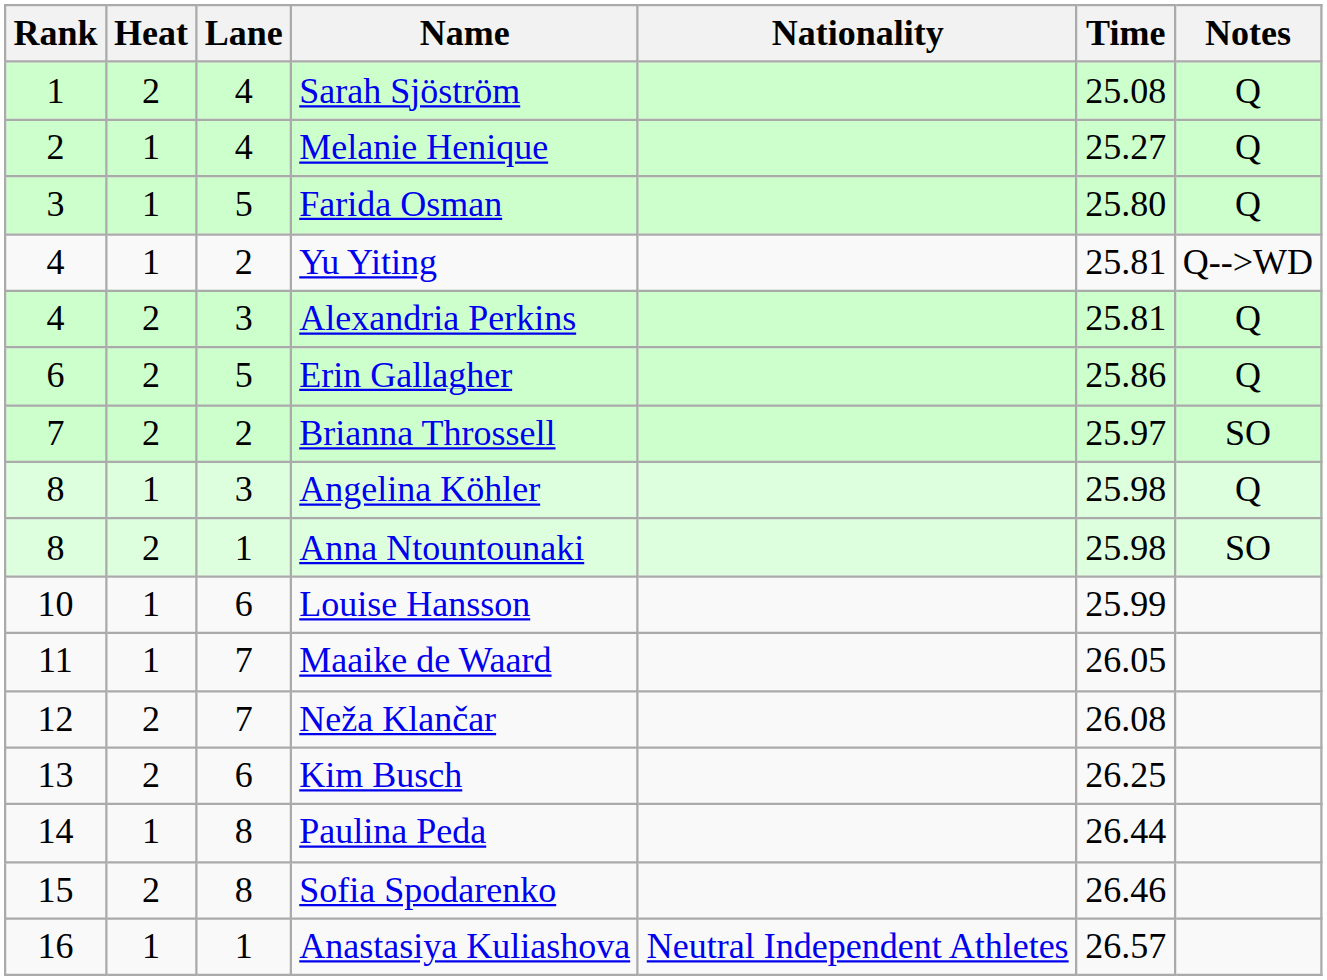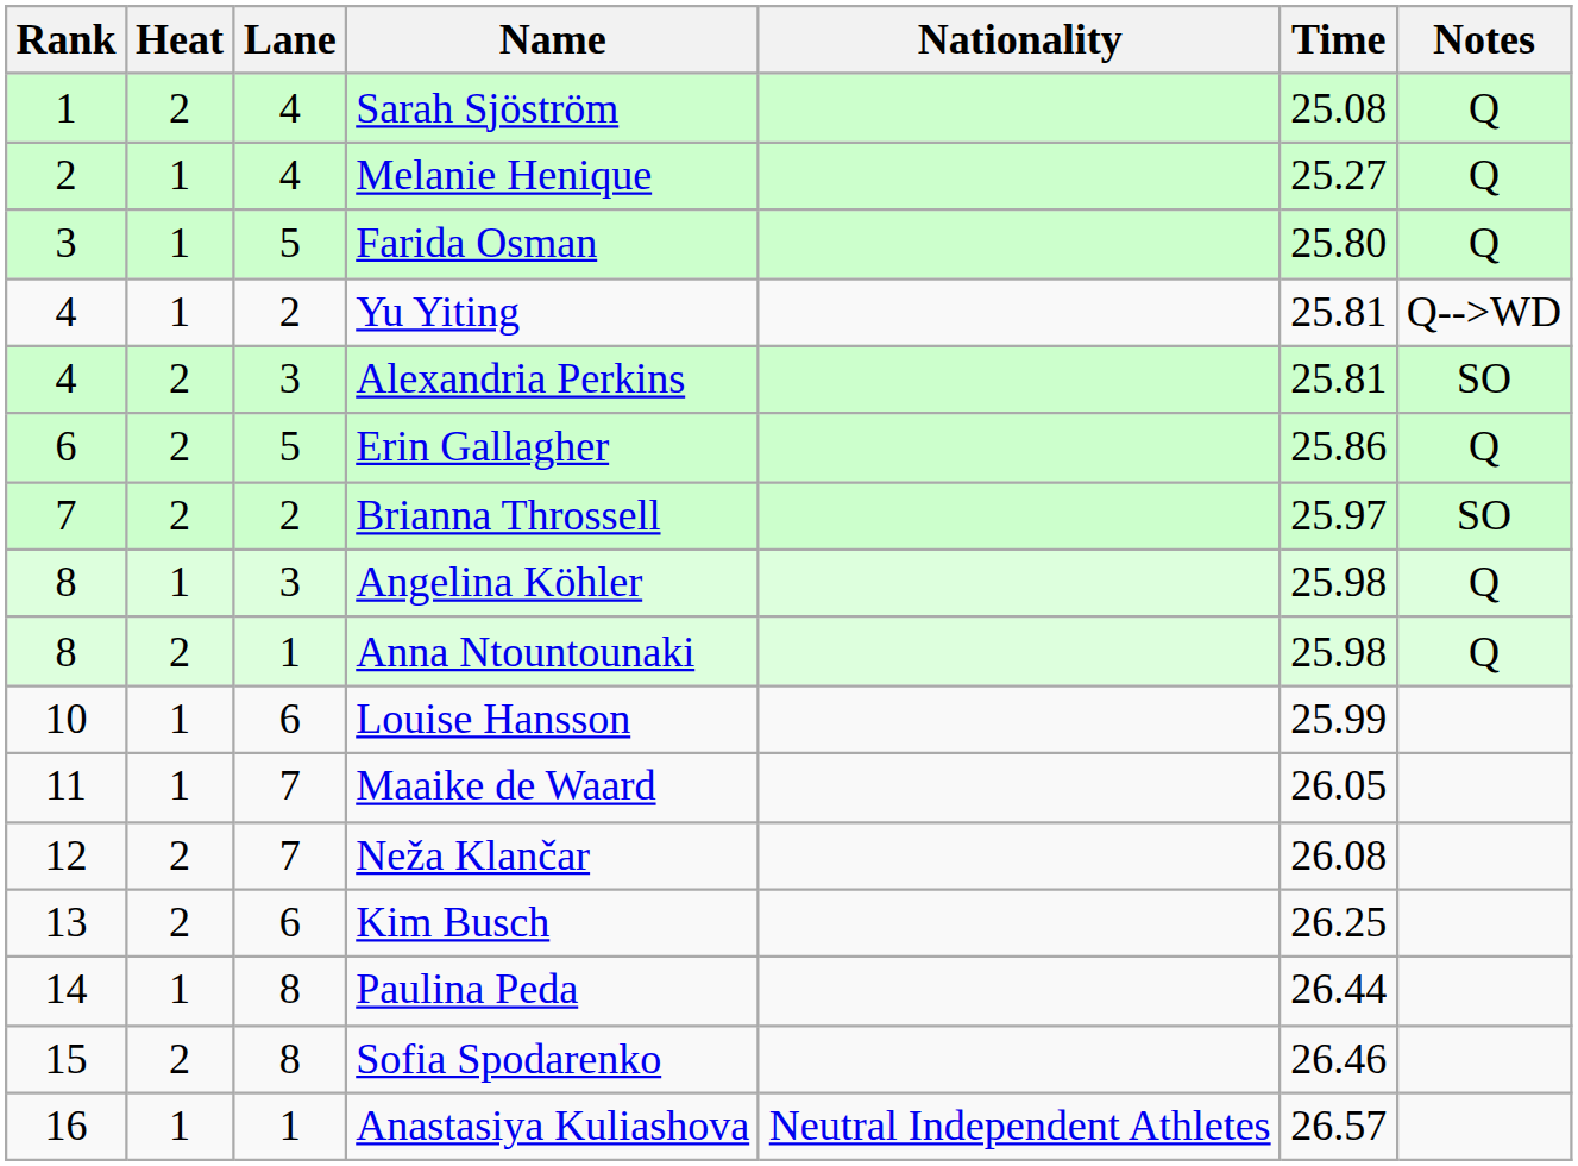Alexandria Perkins | Notes: Q -> SO
Anna Ntountounaki | Notes: SO -> Q
